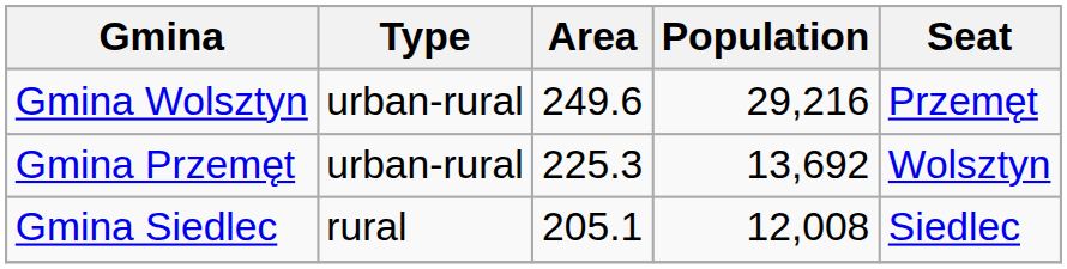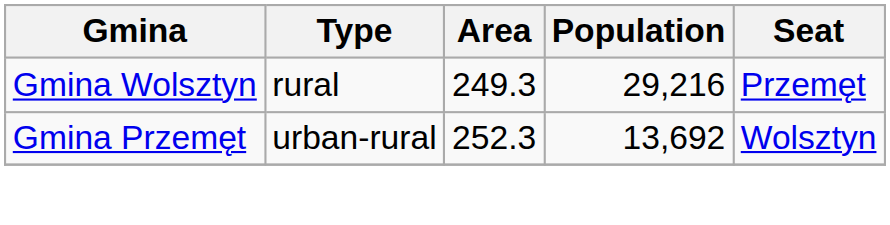Gmina Wolsztyn | Type: urban-rural -> rural
Gmina Wolsztyn | Area: 249.6 -> 249.3
Gmina Przemęt | Area: 225.3 -> 252.3
- row: Gmina Siedlec | rural | 205.1 | 12,008 | Siedlec
